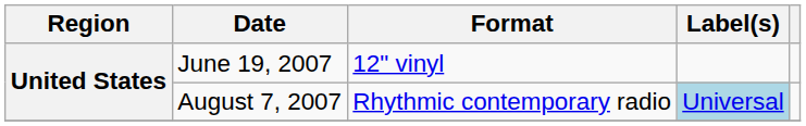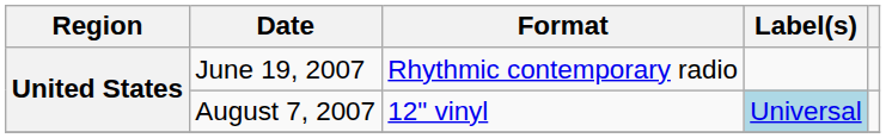June 19, 2007 | Format: 12" vinyl -> Rhythmic contemporary radio
August 7, 2007 | Format: Rhythmic contemporary radio -> 12" vinyl
